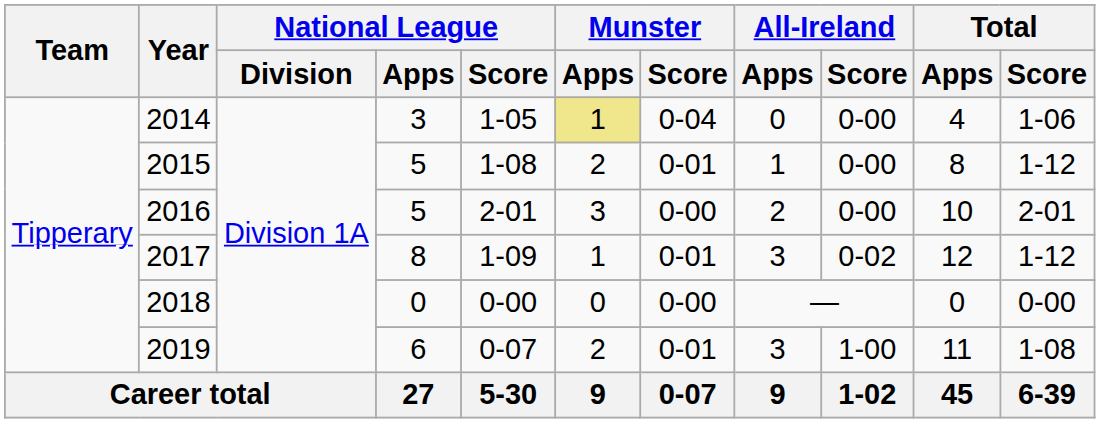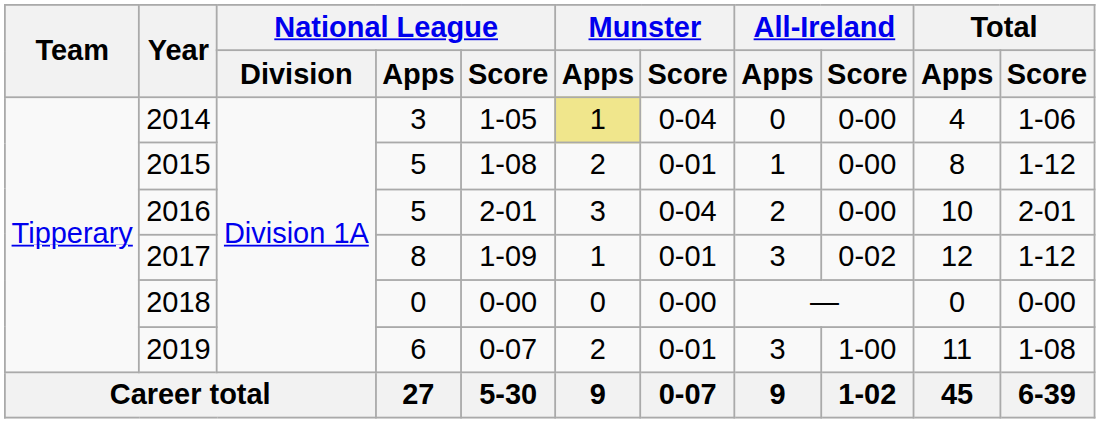2016 | Munster / Score: 0-00 -> 0-04
